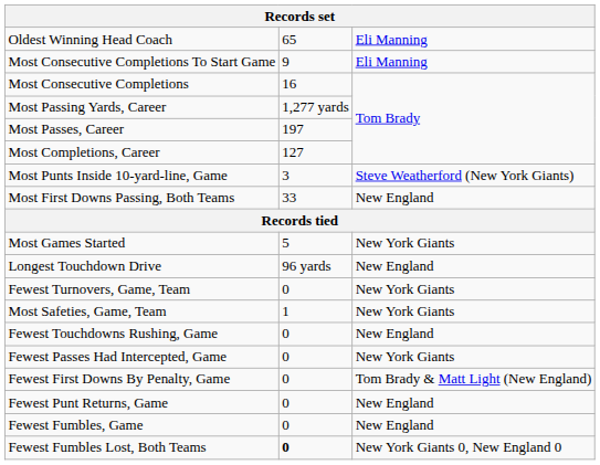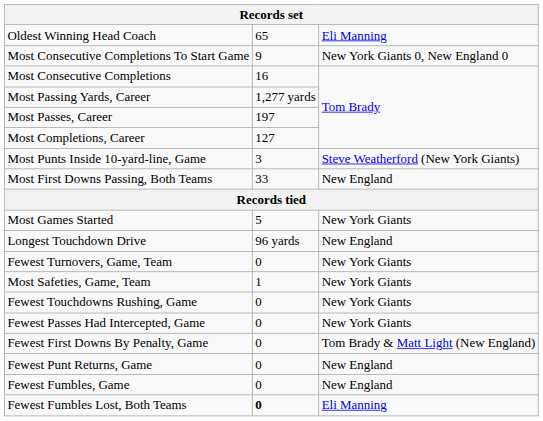Most Consecutive Completions To Start Game | column 3: Eli Manning -> New York Giants 0, New England 0
Fewest Touchdowns Rushing, Game | column 3: New England -> New York Giants
Fewest Fumbles Lost, Both Teams | column 3: New York Giants 0, New England 0 -> Eli Manning
